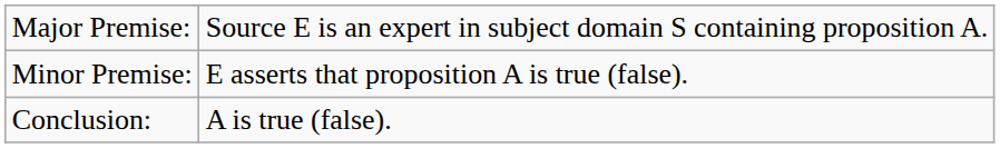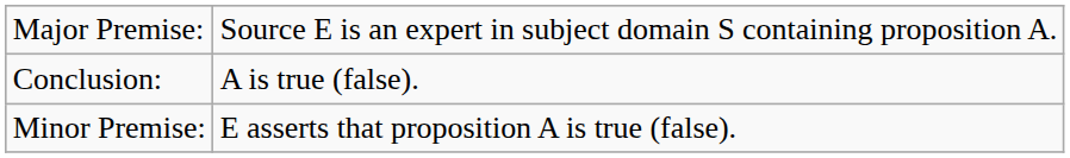rows swapped: Minor Premise: <-> Conclusion:
